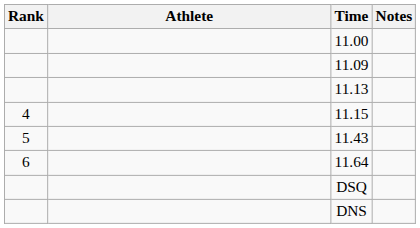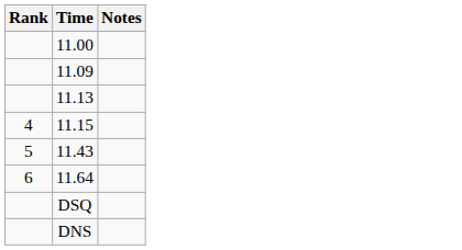- column: Athlete
